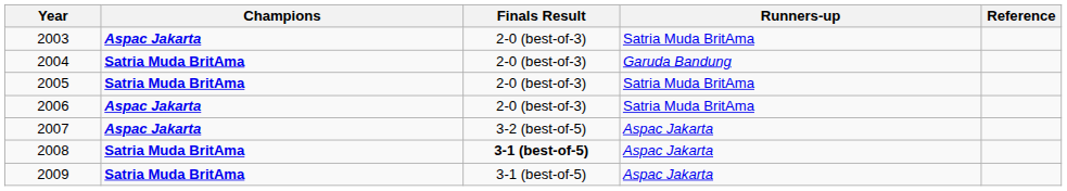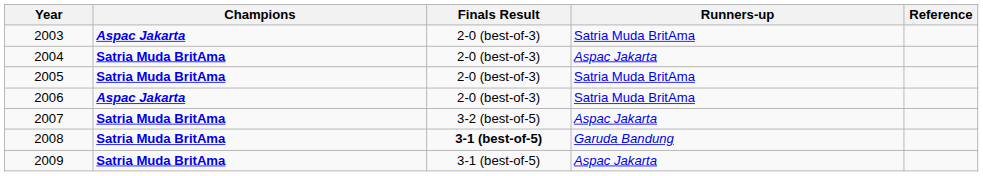2004 | Runners-up: Garuda Bandung -> Aspac Jakarta
2007 | Champions: Aspac Jakarta -> Satria Muda BritAma
2008 | Runners-up: Aspac Jakarta -> Garuda Bandung
